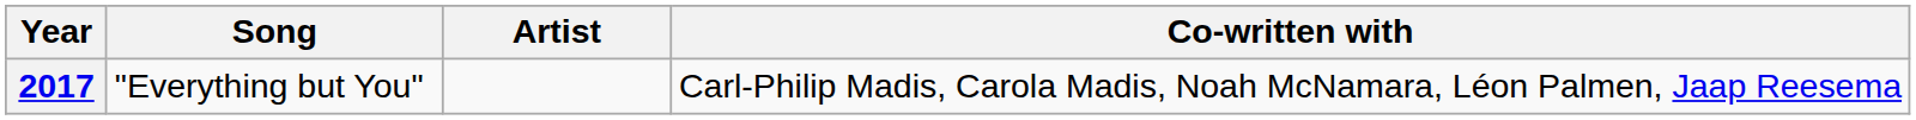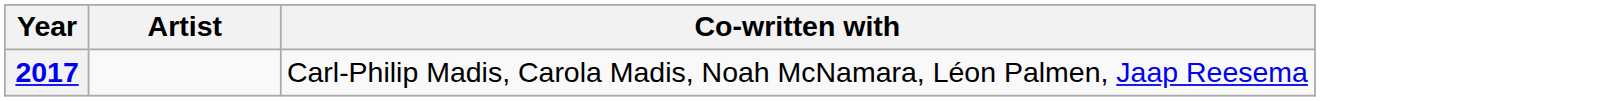- column: Song | "Everything but You"
